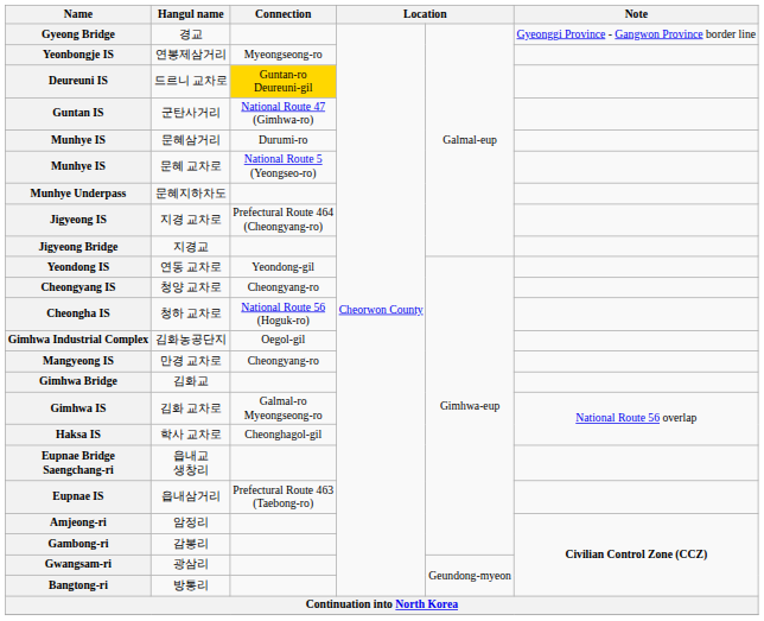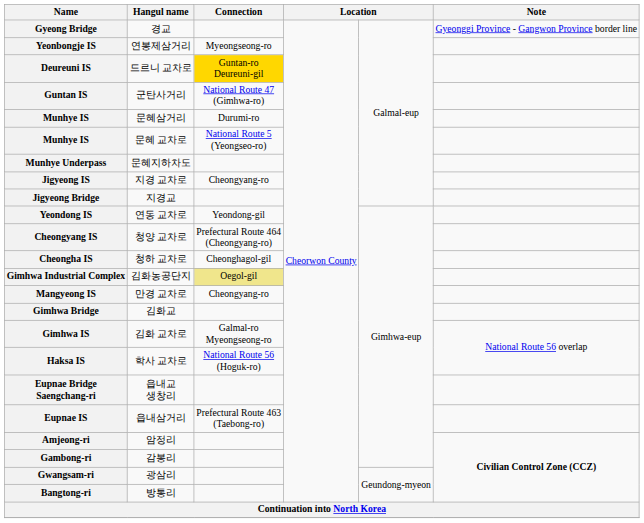Jigyeong IS | Connection: Prefectural Route 464 (Cheongyang-ro) -> Cheongyang-ro
Cheongyang IS | Connection: Cheongyang-ro -> Prefectural Route 464 (Cheongyang-ro)
Cheongha IS | Connection: National Route 56 (Hoguk-ro) -> Cheonghagol-gil
Gimhwa Industrial Complex | Connection: no background -> khaki background
Haksa IS | Connection: Cheonghagol-gil -> National Route 56 (Hoguk-ro)
